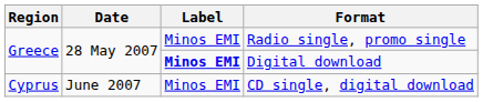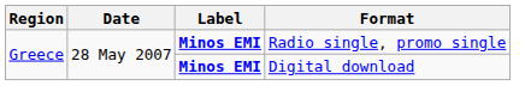Radio single, promo single | Label: normal -> bold
- row: Cyprus | June 2007 | Minos EMI | CD single, digital download
